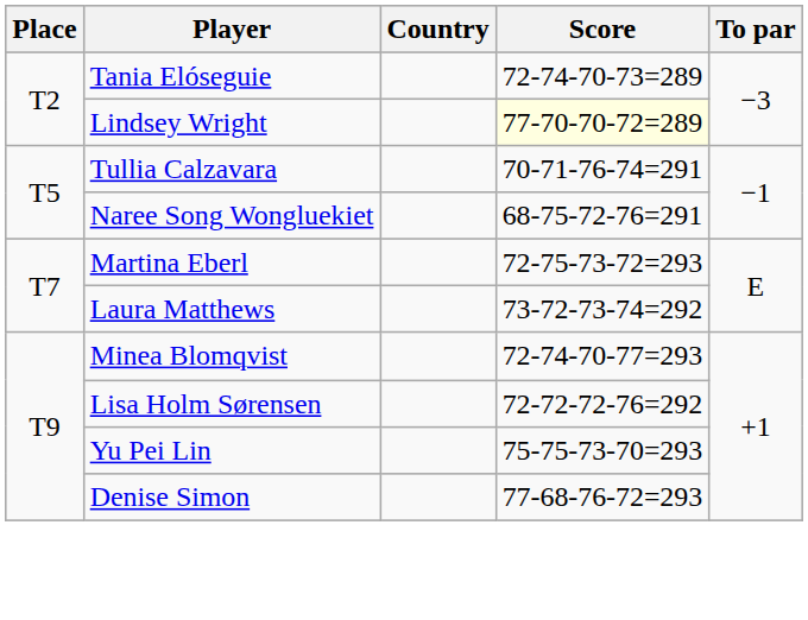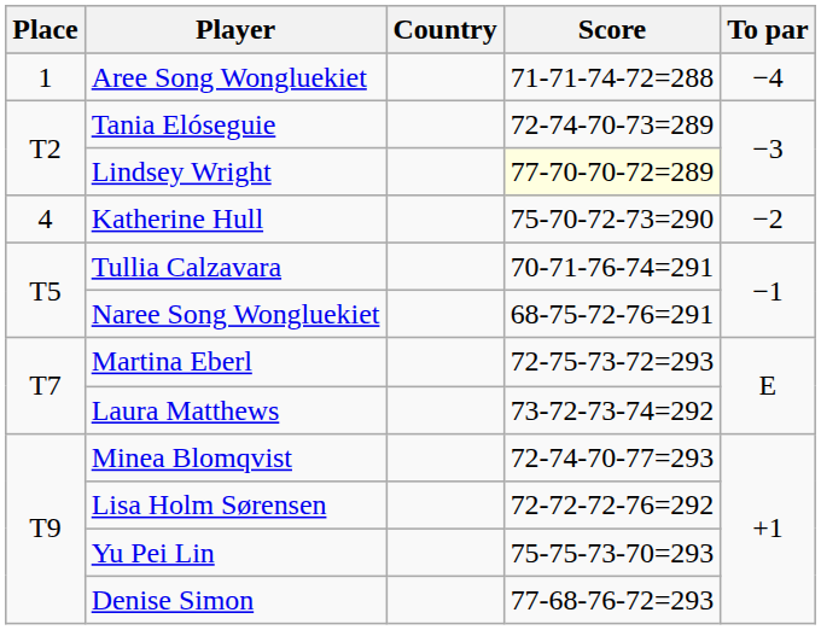+ row: 1 | Aree Song Wongluekiet | 71-71-74-72=288 | −4
+ row: 4 | Katherine Hull | 75-70-72-73=290 | −2
